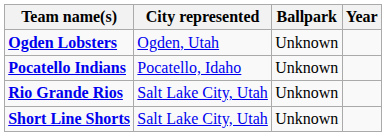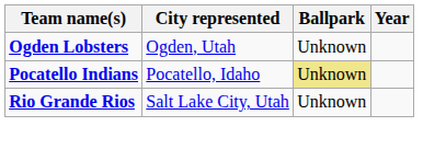Pocatello Indians | Ballpark: no background -> khaki background
- row: Short Line Shorts | Salt Lake City, Utah | Unknown
